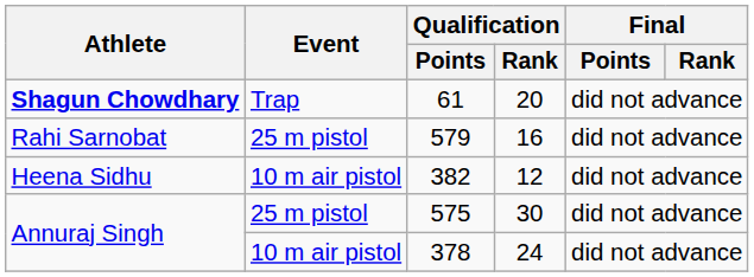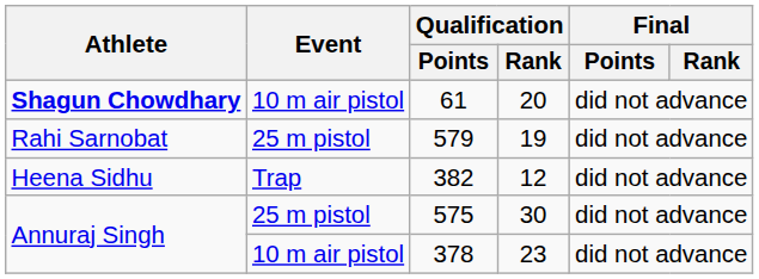61 | Event: Trap -> 10 m air pistol
579 | Qualification / Rank: 16 -> 19
382 | Event: 10 m air pistol -> Trap
378 | Qualification / Rank: 24 -> 23
